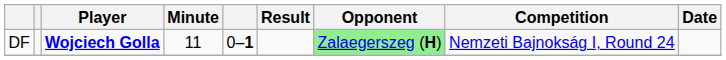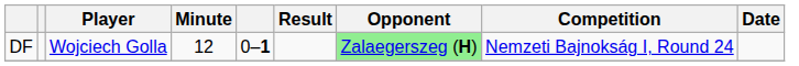DF | Player: bold -> normal
DF | Minute: 11 -> 12
